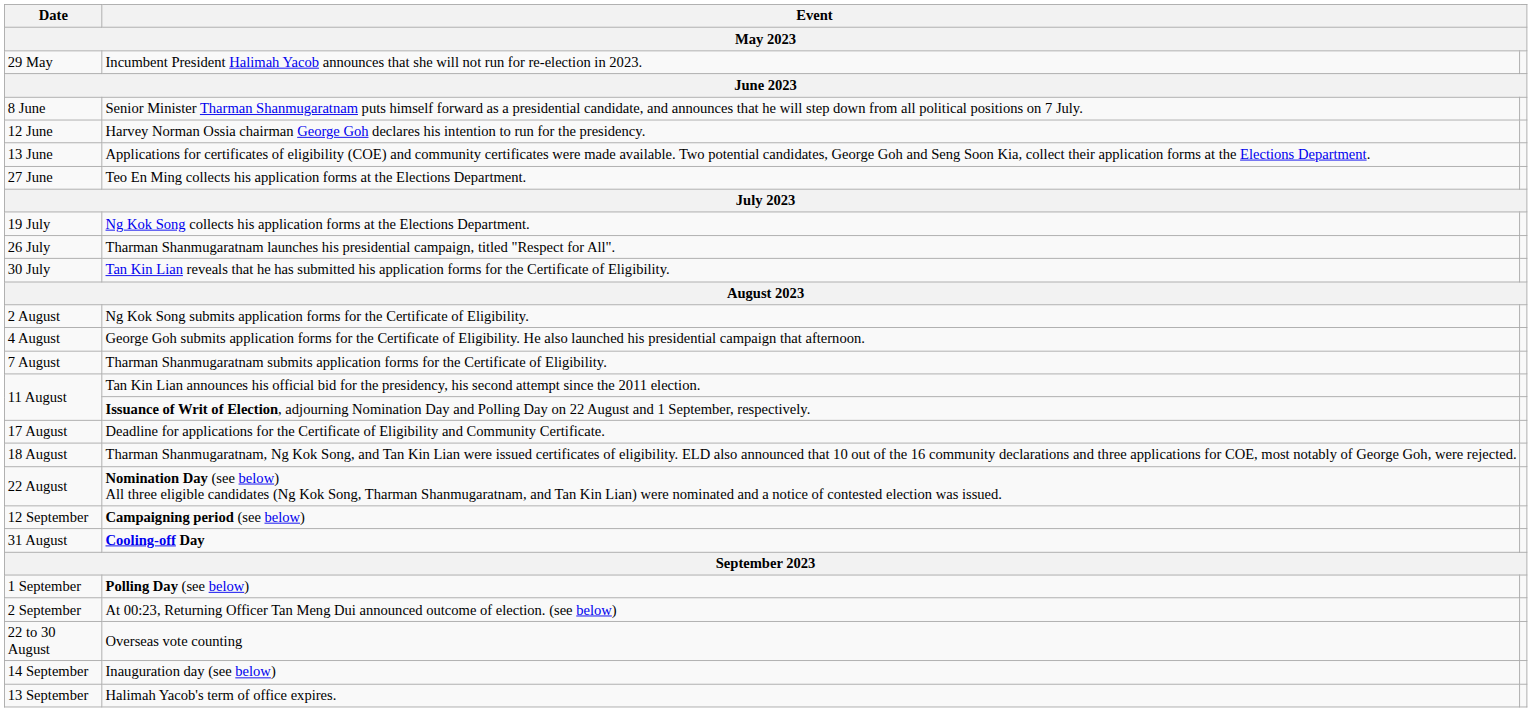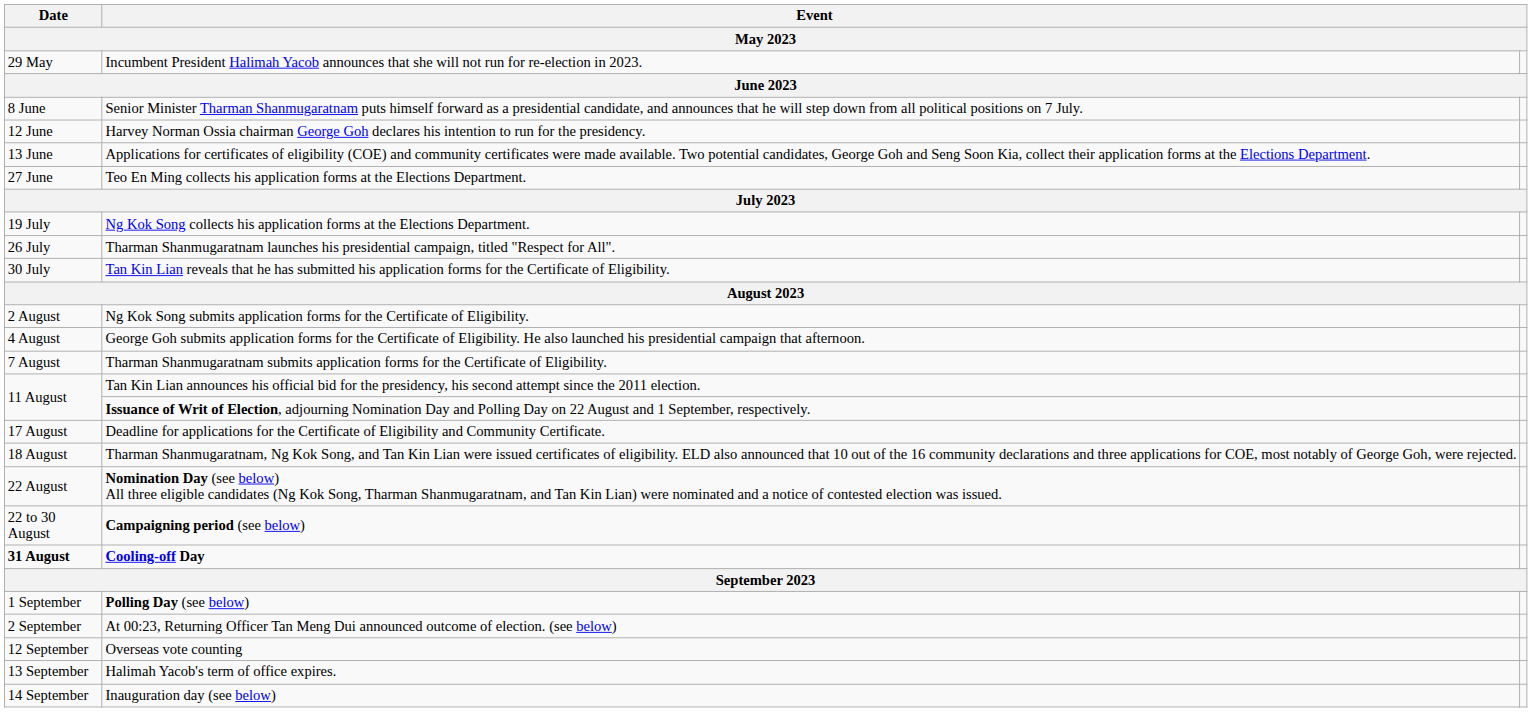Campaigning period (see below) | Date: 12 September -> 22 to 30 August
Cooling-off Day | Date: normal -> bold
Overseas vote counting | Date: 22 to 30 August -> 12 September
rows swapped: Halimah Yacob's term of office expires. <-> Inauguration day (see below)
